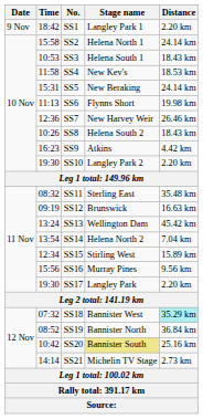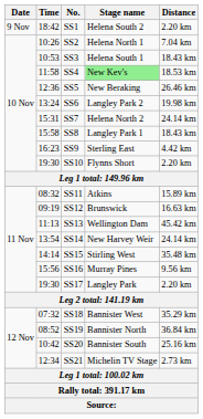SS1 | Stage name: Langley Park 1 -> Helena South 2
SS2 | Time: 15:58 -> 10:26
SS2 | Distance: 24.14 km -> 7.04 km
SS4 | Stage name: no background -> lightgreen background
SS5 | Time: 15:31 -> 12:36
SS5 | Distance: 24.14 km -> 26.46 km
SS6 | Time: 11:13 -> 13:24
SS6 | Stage name: Flynns Short -> Langley Park 2
SS7 | Time: 12:36 -> 15:31
SS7 | Stage name: New Harvey Weir -> Helena North 2
SS7 | Distance: 26.46 km -> 24.14 km
SS8 | Time: 10:26 -> 15:58
SS8 | Stage name: Helena South 2 -> Langley Park 1
SS9 | Stage name: Atkins -> Sterling East
SS10 | Stage name: Langley Park 2 -> Flynns Short
SS11 | Stage name: Sterling East -> Atkins
SS11 | Distance: 35.48 km -> 15.89 km
SS13 | Time: 13:24 -> 11:13
SS14 | Stage name: Helena North 2 -> New Harvey Weir
SS14 | Distance: 7.04 km -> 24.14 km
SS15 | Time: 12:34 -> 14:14
SS15 | Distance: 15.89 km -> 35.48 km
SS18 | Distance: paleturquoise background -> no background
SS20 | Stage name: khaki background -> no background
SS21 | Time: 14:14 -> 12:34
